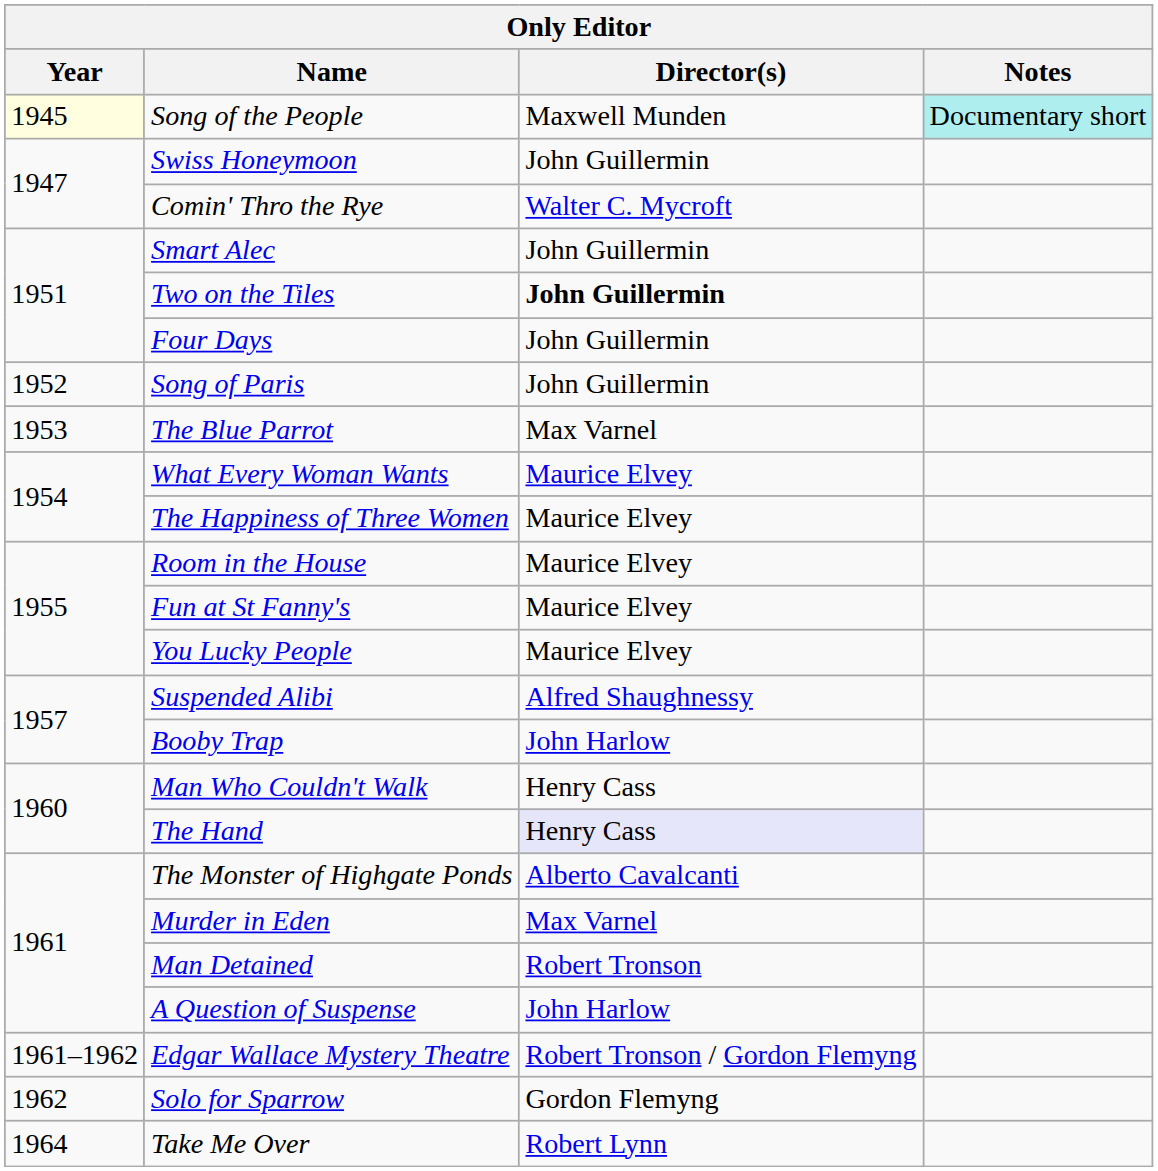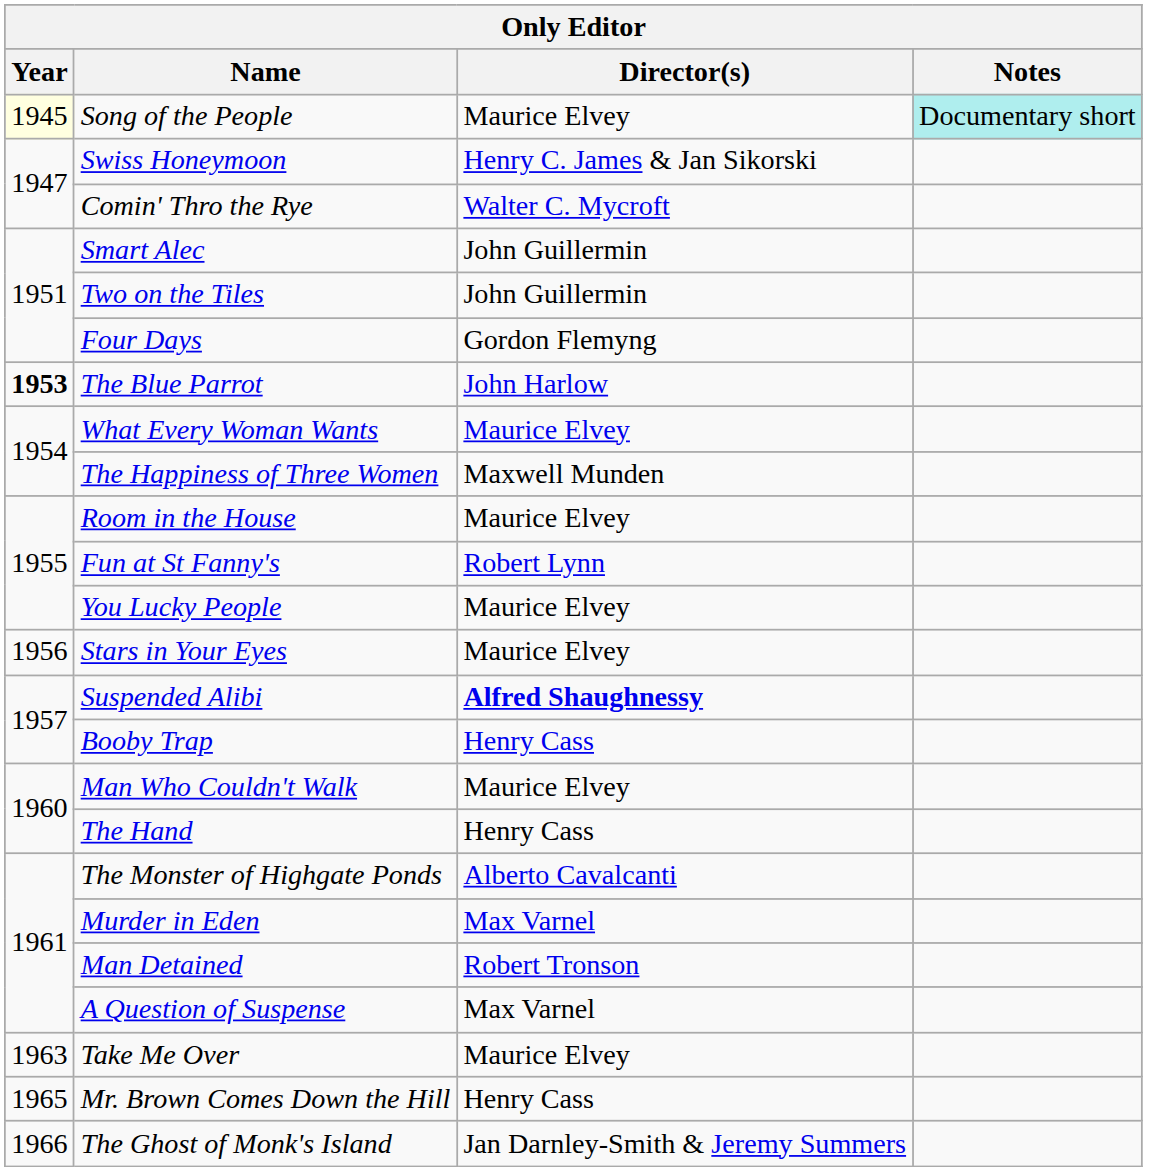Song of the People | Director(s): Maxwell Munden -> Maurice Elvey
Swiss Honeymoon | Director(s): John Guillermin -> Henry C. James & Jan Sikorski
Two on the Tiles | Director(s): bold -> normal
Four Days | Director(s): John Guillermin -> Gordon Flemyng
- row: 1952 | Song of Paris | John Guillermin
The Blue Parrot | Year: normal -> bold
The Blue Parrot | Director(s): Max Varnel -> John Harlow
The Happiness of Three Women | Director(s): Maurice Elvey -> Maxwell Munden
Fun at St Fanny's | Director(s): Maurice Elvey -> Robert Lynn
+ row: 1956 | Stars in Your Eyes | Maurice Elvey
Suspended Alibi | Director(s): normal -> bold
Booby Trap | Director(s): John Harlow -> Henry Cass
Man Who Couldn't Walk | Director(s): Henry Cass -> Maurice Elvey
The Hand | Director(s): lavender background -> no background
A Question of Suspense | Director(s): John Harlow -> Max Varnel
- row: 1961–1962 | Edgar Wallace Mystery Theatre | Robert Tronson / Gordon Flemyng
- row: 1962 | Solo for Sparrow | Gordon Flemyng
Take Me Over | Year: 1964 -> 1963
Take Me Over | Director(s): Robert Lynn -> Maurice Elvey
+ row: 1965 | Mr. Brown Comes Down the Hill | Henry Cass
+ row: 1966 | The Ghost of Monk's Island | Jan Darnley-Smith & Jeremy Summers
